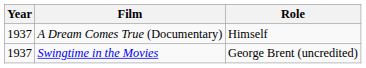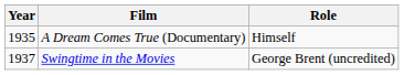A Dream Comes True (Documentary) | Year: 1937 -> 1935
